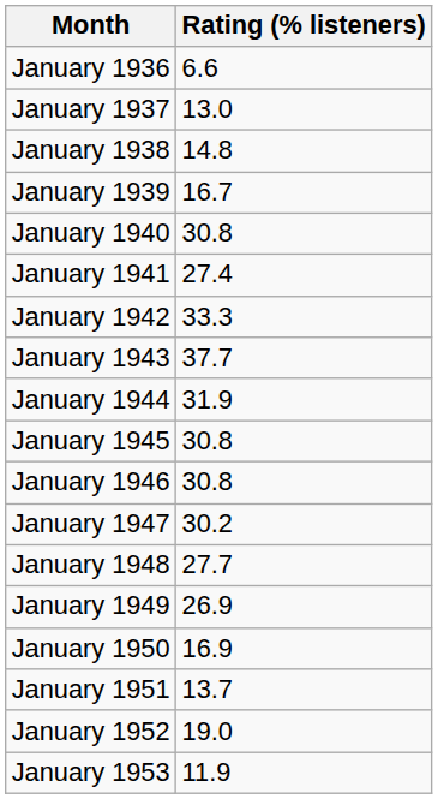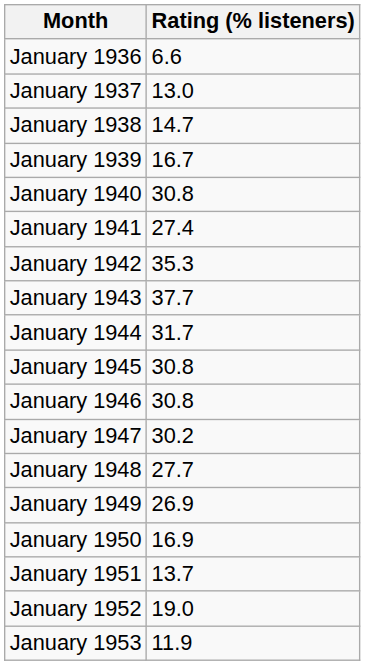January 1938 | Rating (% listeners): 14.8 -> 14.7
January 1942 | Rating (% listeners): 33.3 -> 35.3
January 1944 | Rating (% listeners): 31.9 -> 31.7
